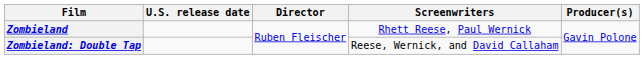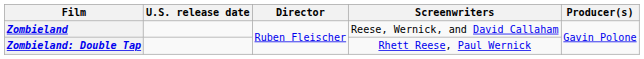Zombieland | Screenwriters: Rhett Reese, Paul Wernick -> Reese, Wernick, and David Callaham
Zombieland: Double Tap | Screenwriters: Reese, Wernick, and David Callaham -> Rhett Reese, Paul Wernick
